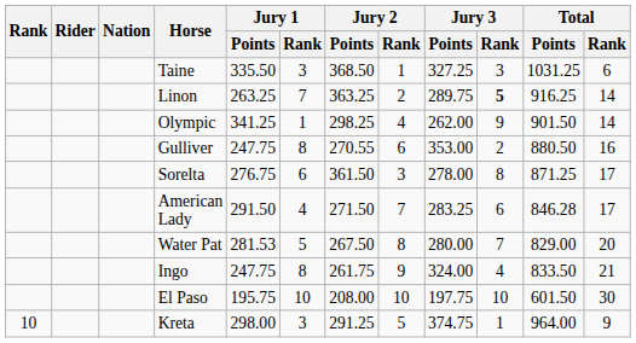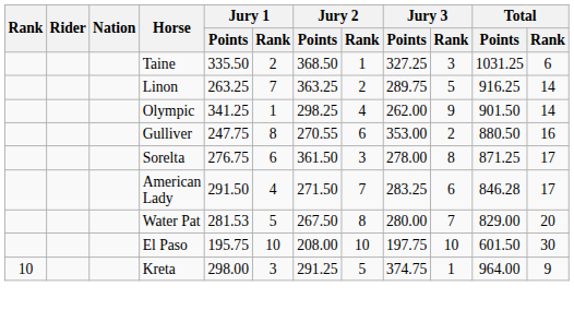Taine | Jury 1 / Rank: 3 -> 2
Linon | Jury 3 / Rank: bold -> normal
- row: Ingo | 247.75 | 8 | 261.75 | 9 | 324.00 | 4 | 833.50 | 21
